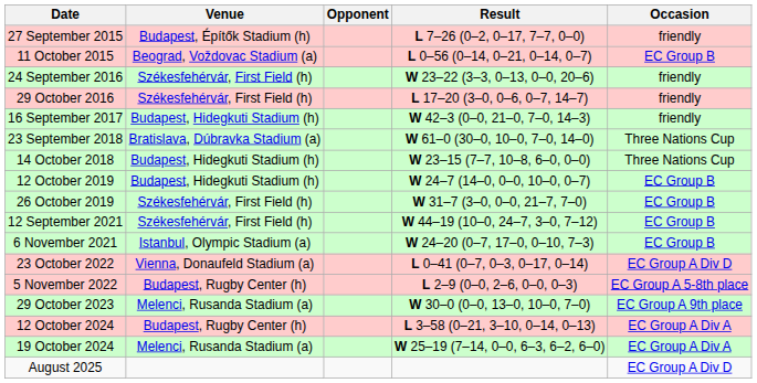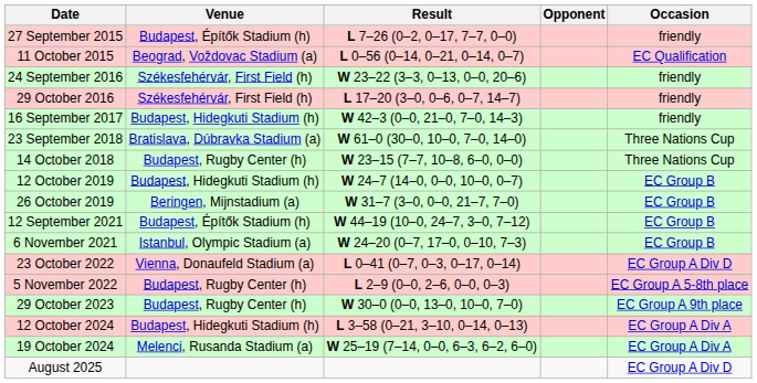columns swapped: Opponent <-> Result
11 October 2015 | Occasion: EC Group B -> EC Qualification
14 October 2018 | Venue: Budapest, Hidegkuti Stadium (h) -> Budapest, Rugby Center (h)
26 October 2019 | Venue: Székesfehérvár, First Field (h) -> Beringen, Mijnstadium (a)
12 September 2021 | Venue: Székesfehérvár, First Field (h) -> Budapest, Építők Stadium (h)
29 October 2023 | Venue: Melenci, Rusanda Stadium (a) -> Budapest, Rugby Center (h)
12 October 2024 | Venue: Budapest, Rugby Center (h) -> Budapest, Hidegkuti Stadium (h)
